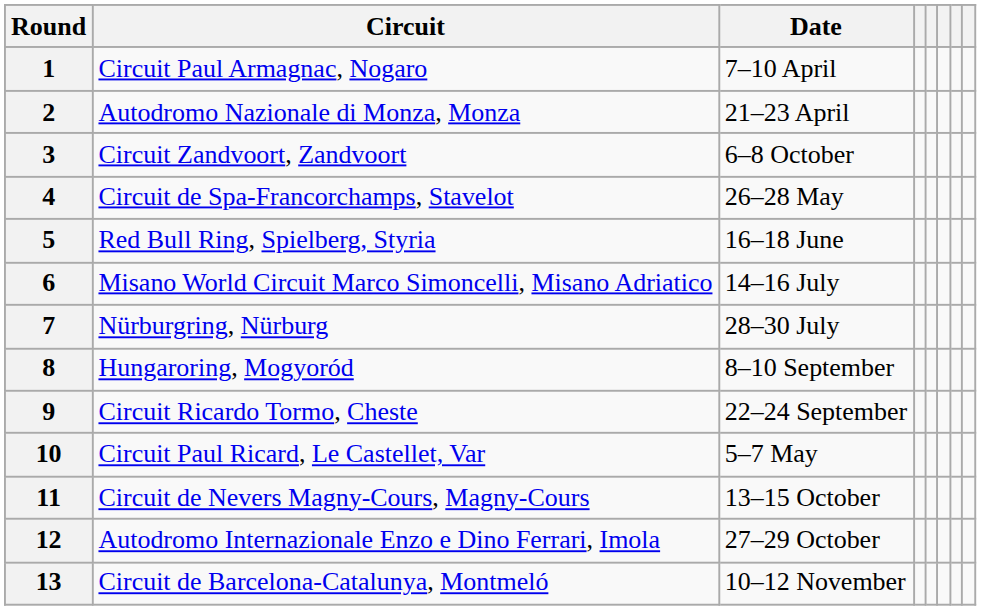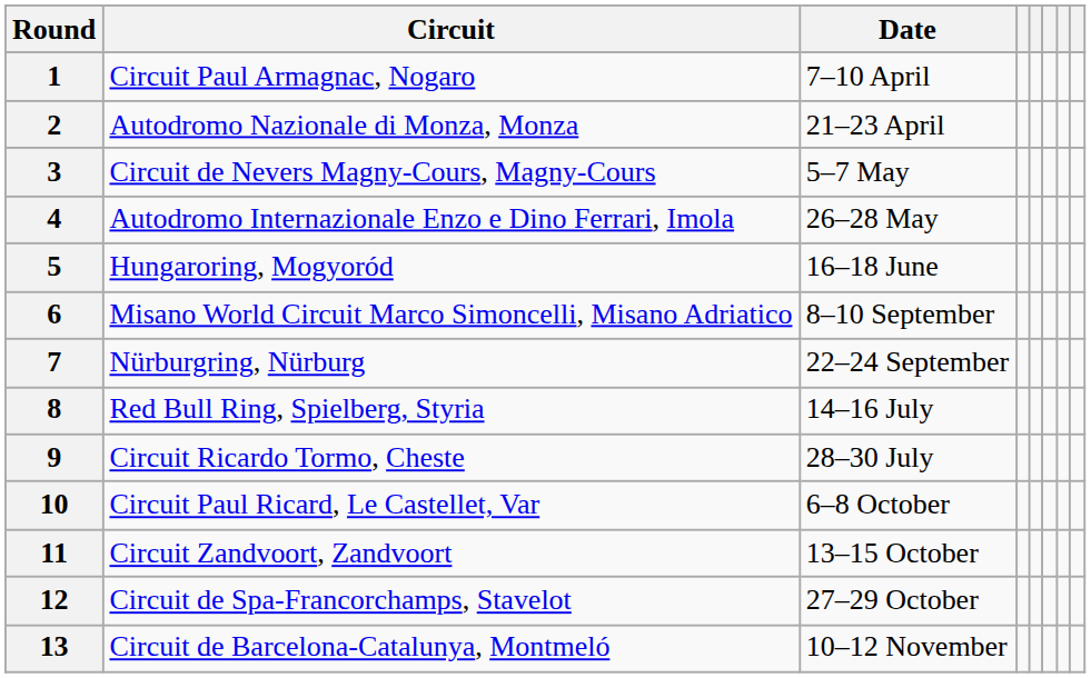3 | Circuit: Circuit Zandvoort, Zandvoort -> Circuit de Nevers Magny-Cours, Magny-Cours
3 | Date: 6–8 October -> 5–7 May
4 | Circuit: Circuit de Spa-Francorchamps, Stavelot -> Autodromo Internazionale Enzo e Dino Ferrari, Imola
5 | Circuit: Red Bull Ring, Spielberg, Styria -> Hungaroring, Mogyoród
6 | Date: 14–16 July -> 8–10 September
7 | Date: 28–30 July -> 22–24 September
8 | Circuit: Hungaroring, Mogyoród -> Red Bull Ring, Spielberg, Styria
8 | Date: 8–10 September -> 14–16 July
9 | Date: 22–24 September -> 28–30 July
10 | Date: 5–7 May -> 6–8 October
11 | Circuit: Circuit de Nevers Magny-Cours, Magny-Cours -> Circuit Zandvoort, Zandvoort
12 | Circuit: Autodromo Internazionale Enzo e Dino Ferrari, Imola -> Circuit de Spa-Francorchamps, Stavelot
